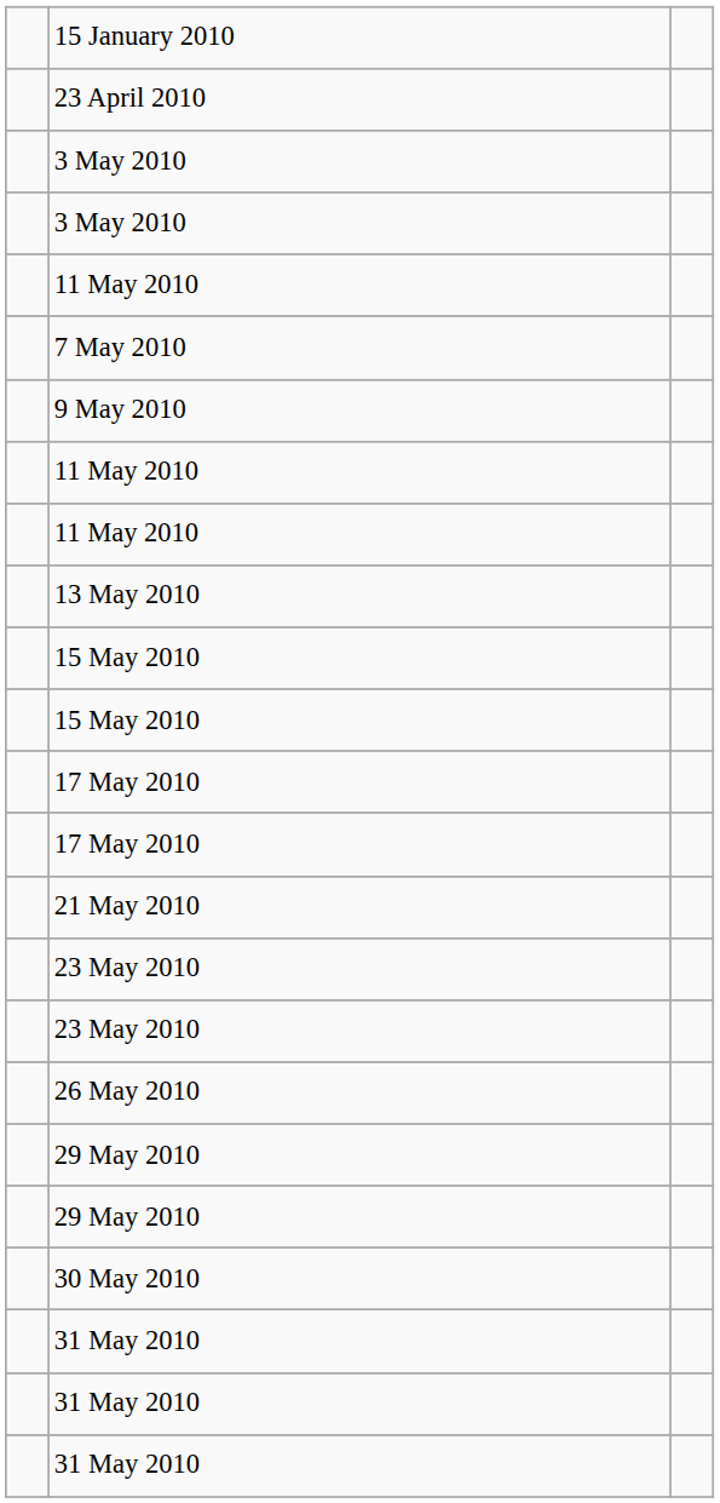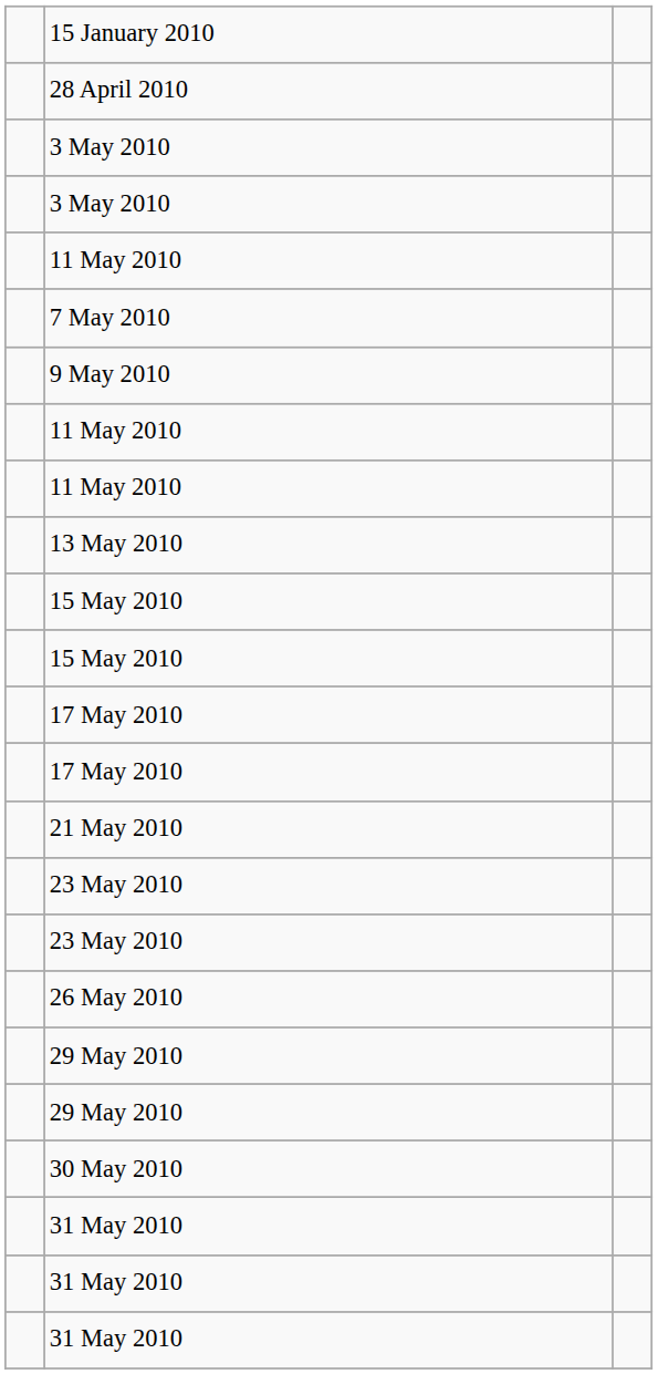- row: 23 April 2010
+ row: 28 April 2010
